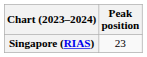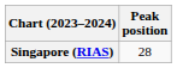Singapore (RIAS) | Peak position: 23 -> 28
